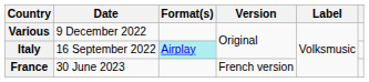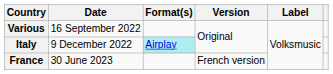Various | Date: 9 December 2022 -> 16 September 2022
Italy | Date: 16 September 2022 -> 9 December 2022
